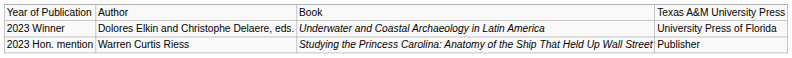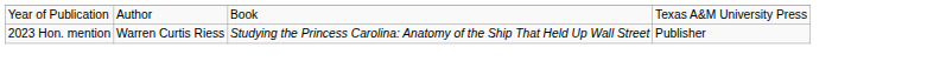- row: 2023 Winner | Dolores Elkin and Christophe Delaere, eds. | Underwater and Coastal Archaeology in Latin America | University Press of Florida
